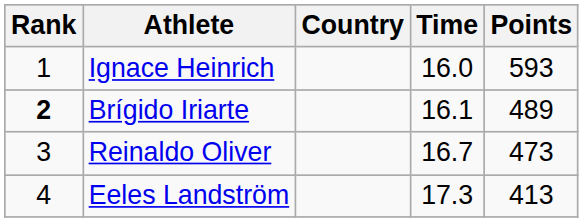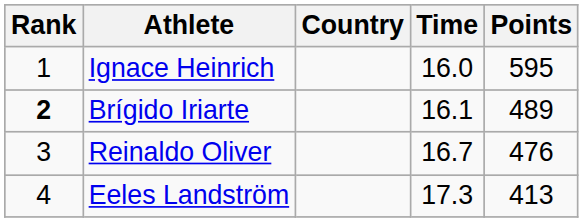Ignace Heinrich | Points: 593 -> 595
Reinaldo Oliver | Points: 473 -> 476
